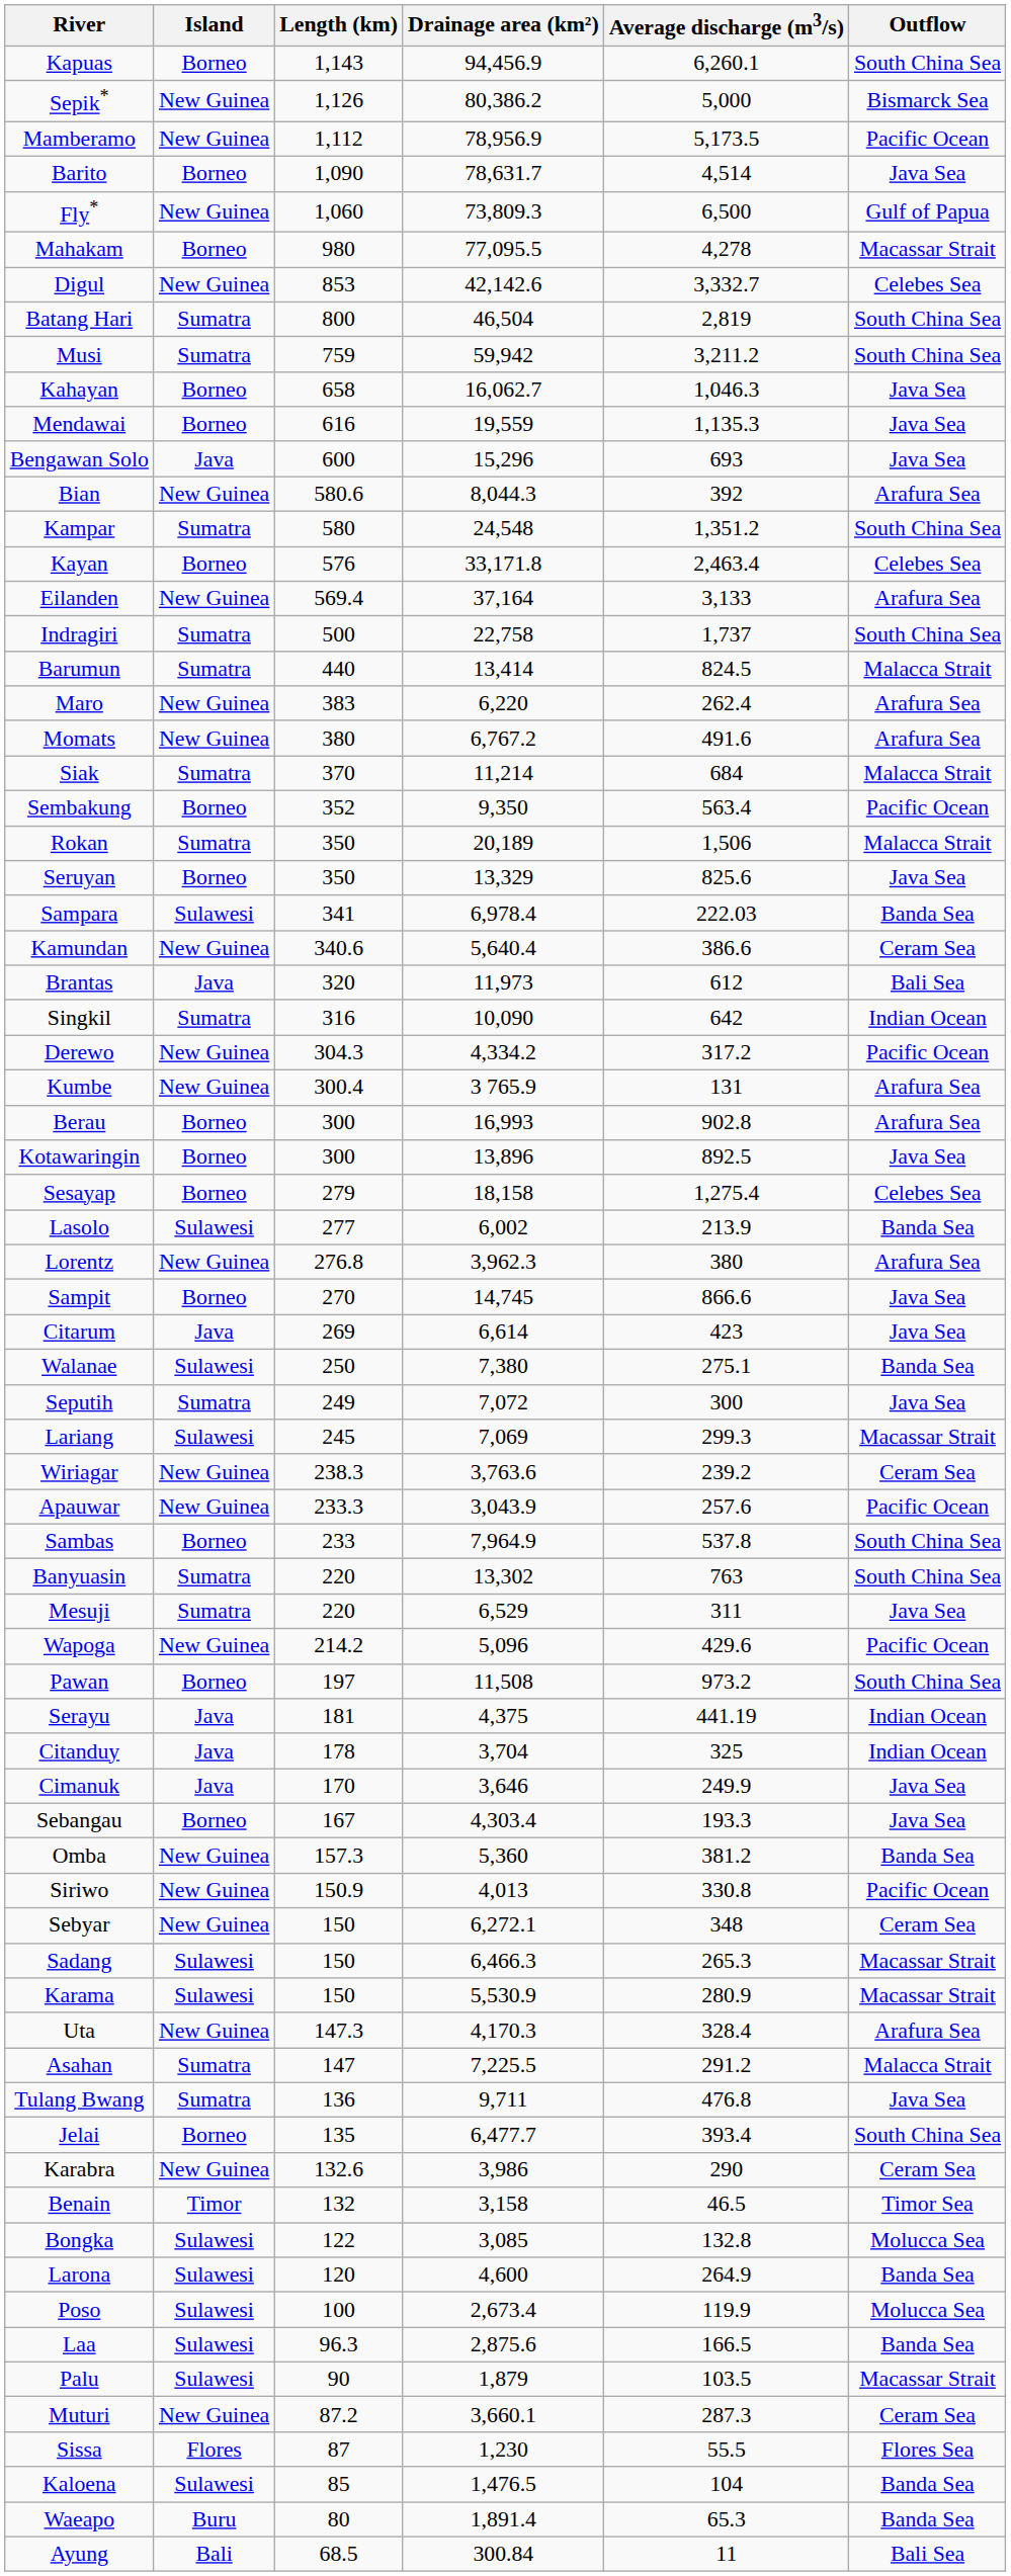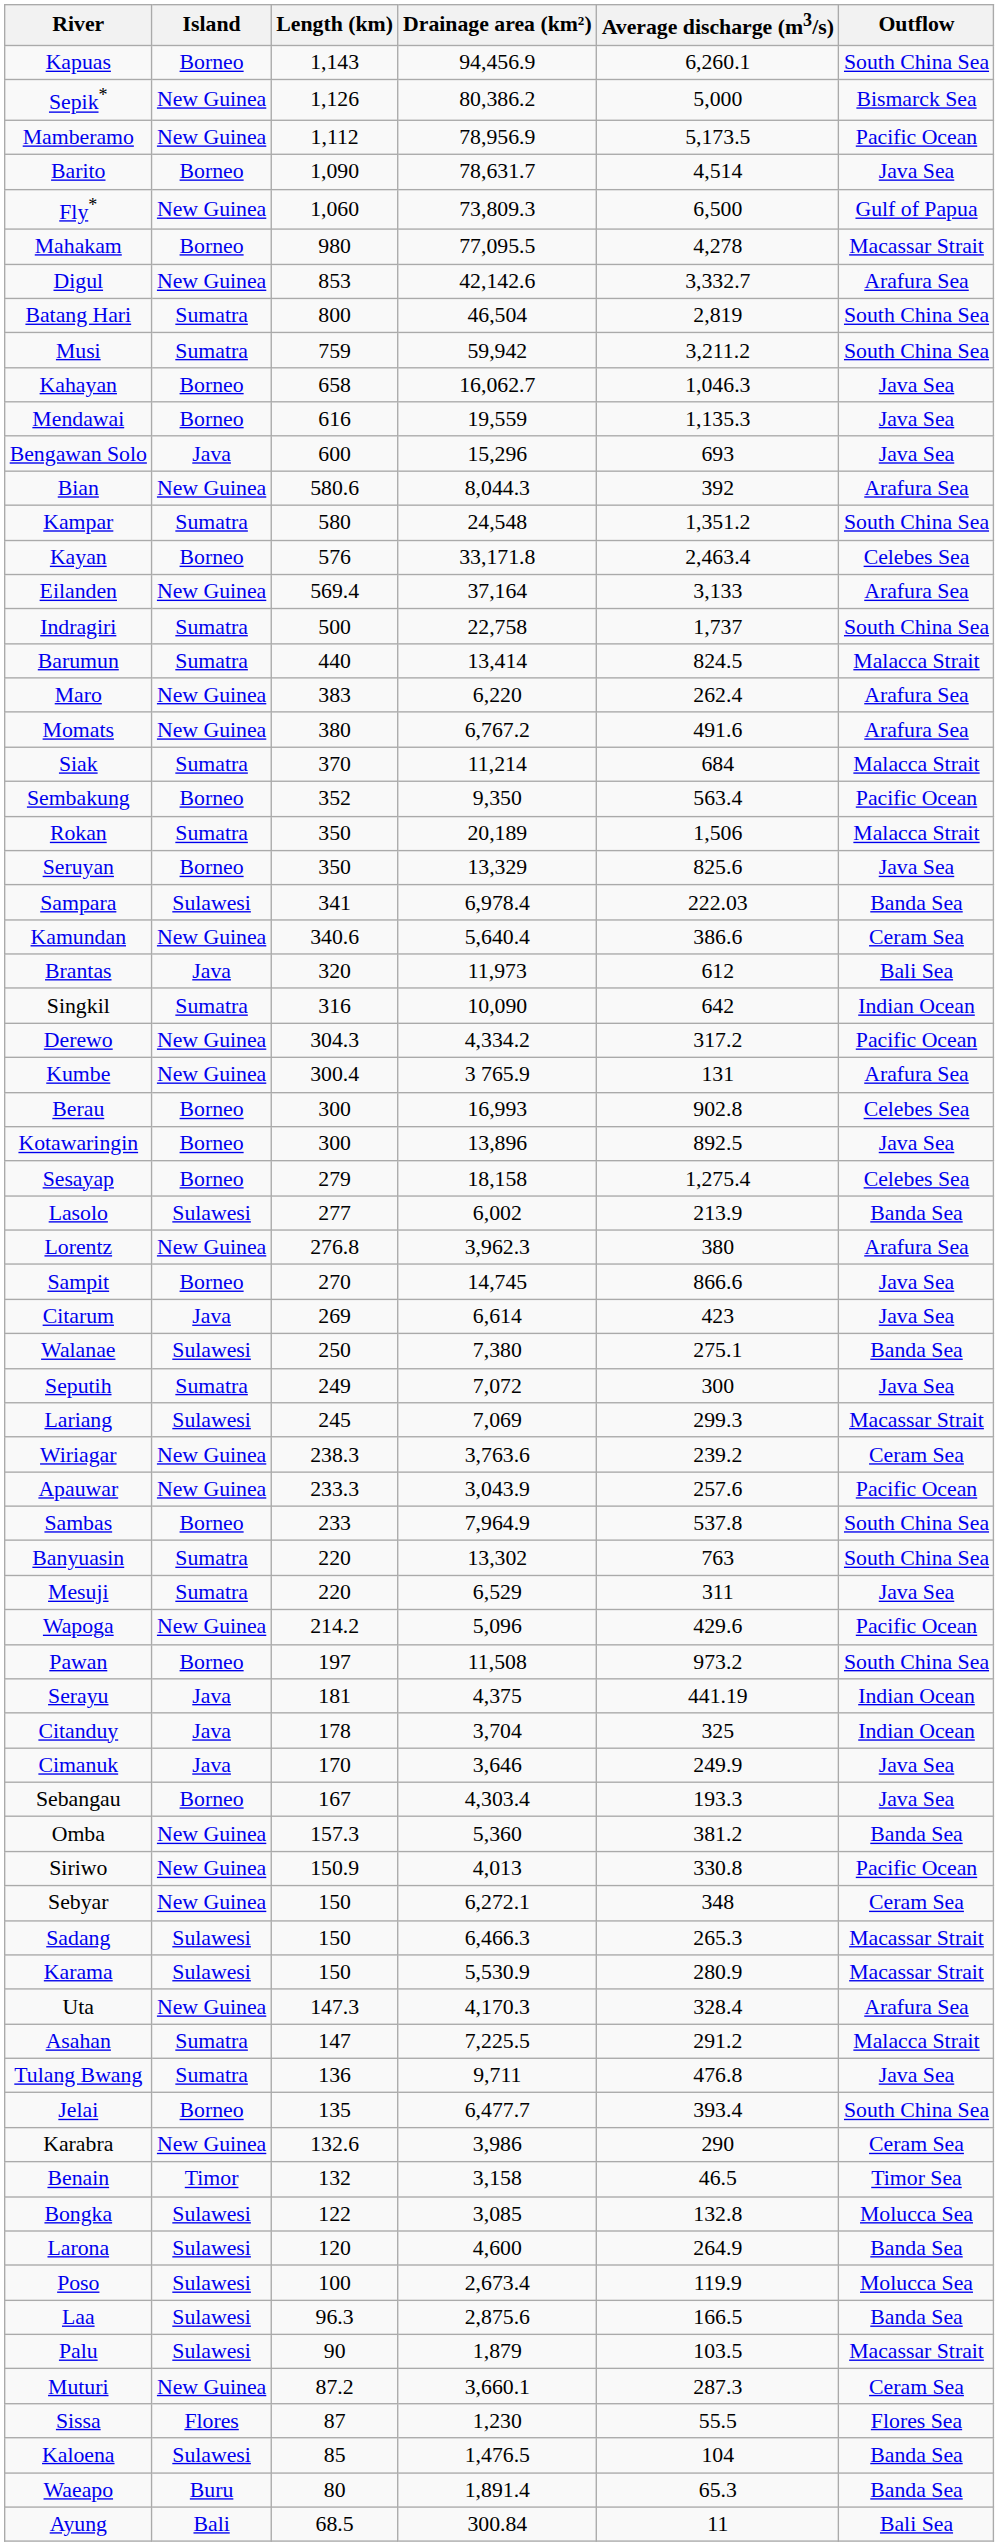Digul | Outflow: Celebes Sea -> Arafura Sea
Berau | Outflow: Arafura Sea -> Celebes Sea
